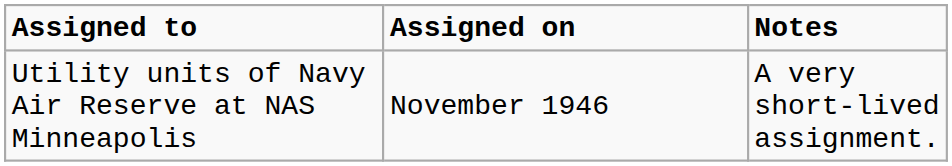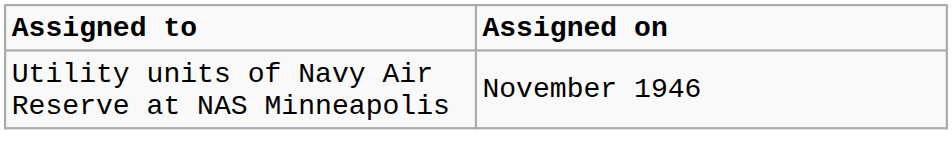- column: Notes | A very short-lived assignment.
